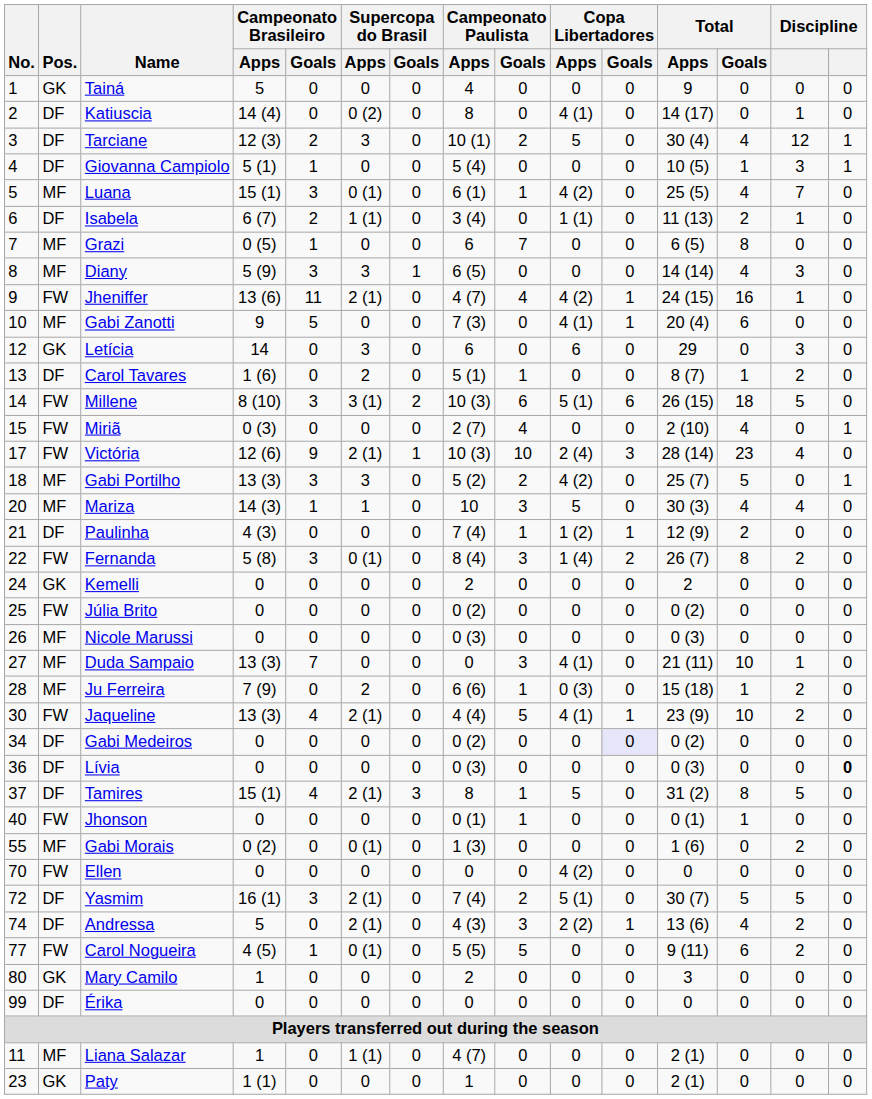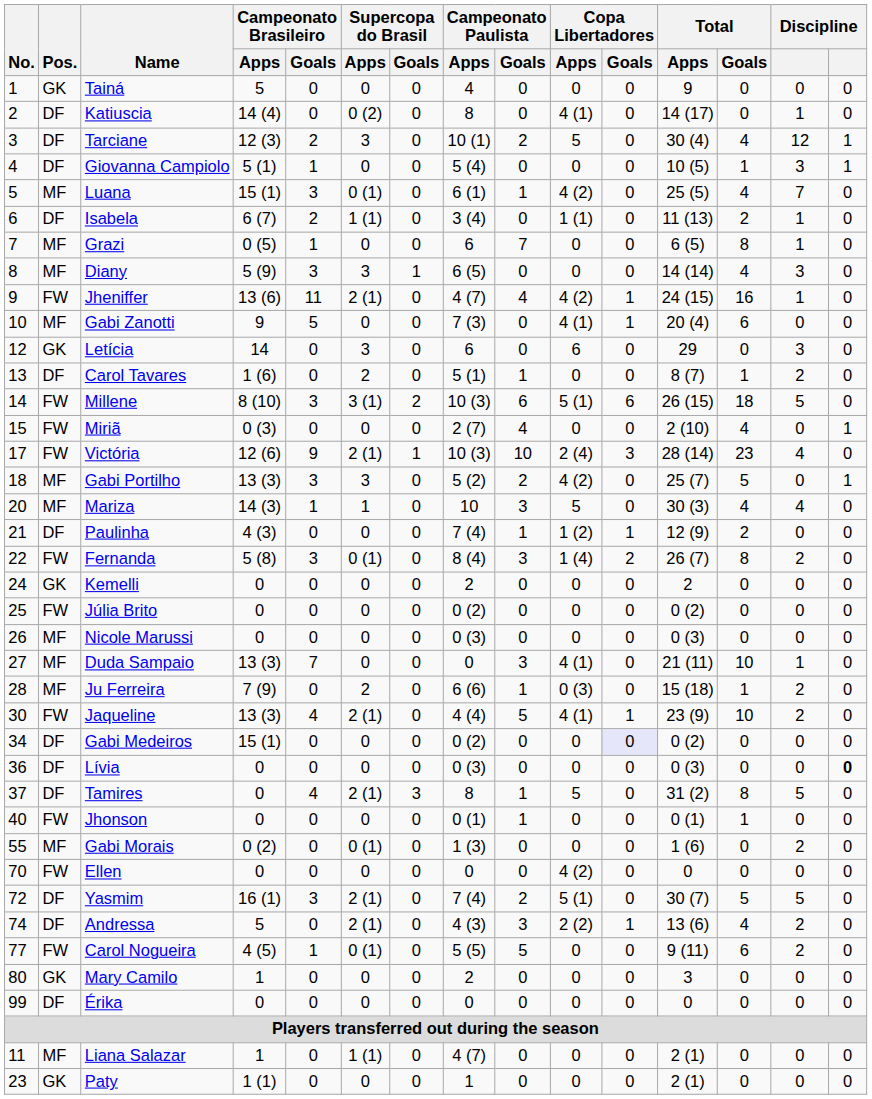Grazi | column 14: 0 -> 1
Gabi Medeiros | Campeonato Brasileiro / Apps: 0 -> 15 (1)
Tamires | Campeonato Brasileiro / Apps: 15 (1) -> 0
